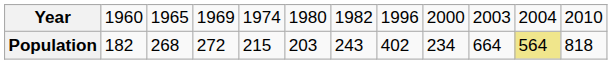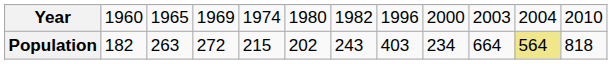Population | column 3: 268 -> 263
Population | column 6: 203 -> 202
Population | column 8: 402 -> 403
